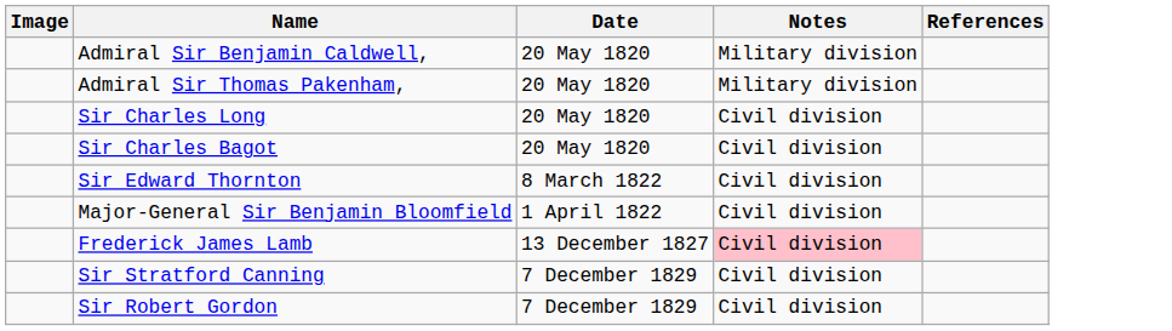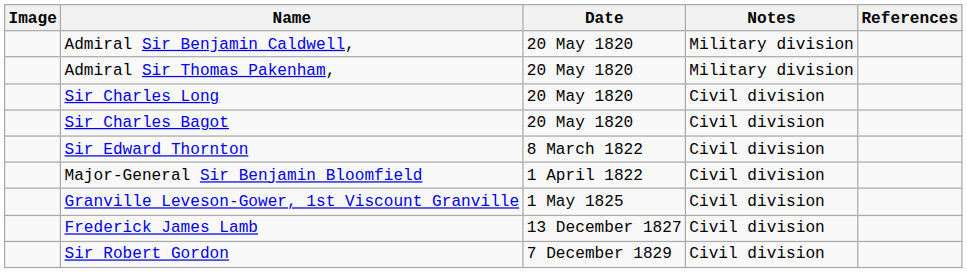+ row: Granville Leveson-Gower, 1st Viscount Granville | 1 May 1825 | Civil division
Frederick James Lamb | Notes: pink background -> no background
- row: Sir Stratford Canning | 7 December 1829 | Civil division
